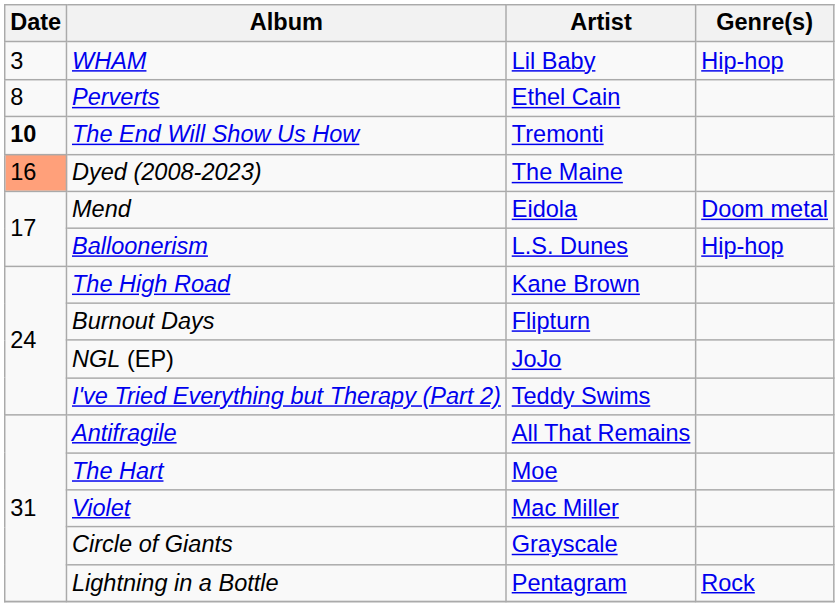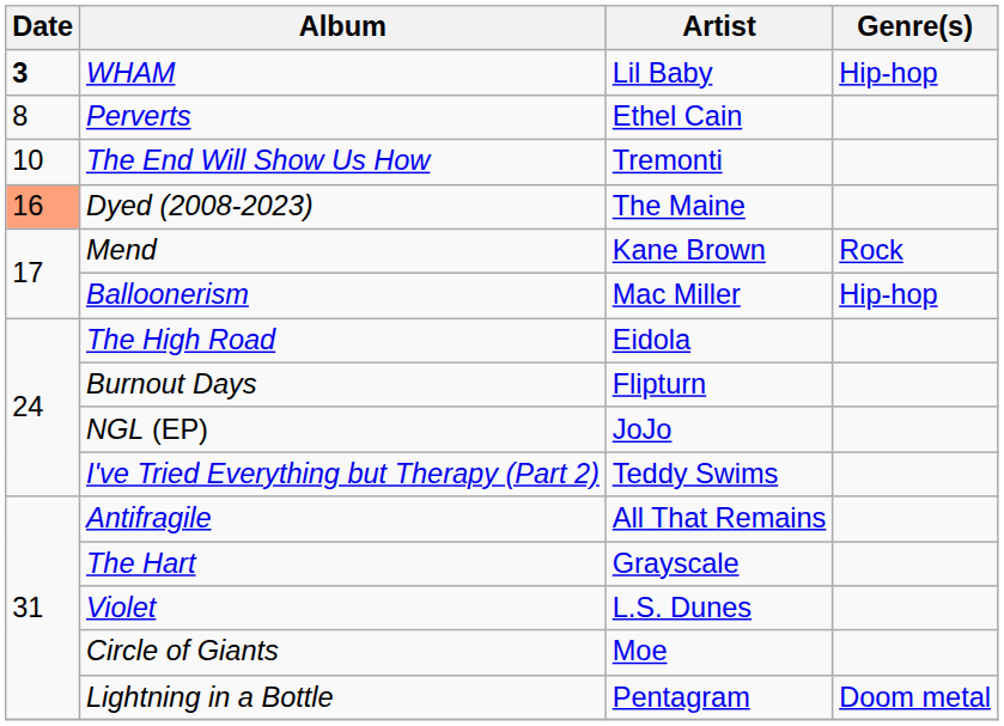WHAM | Date: normal -> bold
The End Will Show Us How | Date: bold -> normal
Mend | Artist: Eidola -> Kane Brown
Mend | Genre(s): Doom metal -> Rock
Balloonerism | Artist: L.S. Dunes -> Mac Miller
The High Road | Artist: Kane Brown -> Eidola
The Hart | Artist: Moe -> Grayscale
Violet | Artist: Mac Miller -> L.S. Dunes
Circle of Giants | Artist: Grayscale -> Moe
Lightning in a Bottle | Genre(s): Rock -> Doom metal
